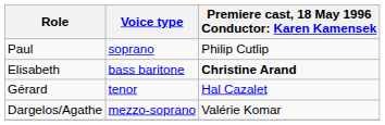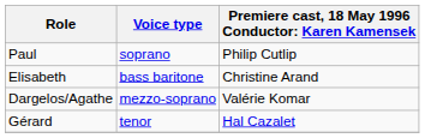Elisabeth | column 3: bold -> normal
rows swapped: Gérard <-> Dargelos/Agathe
